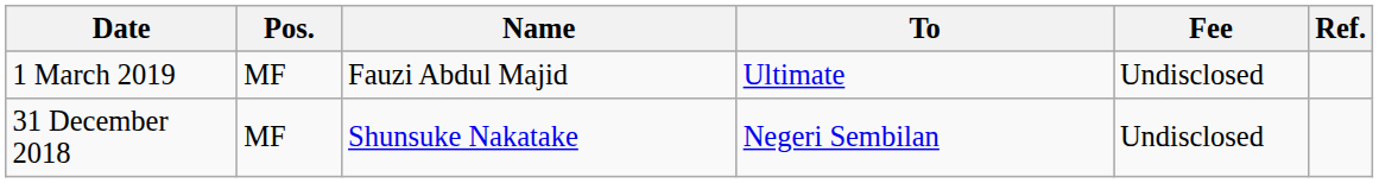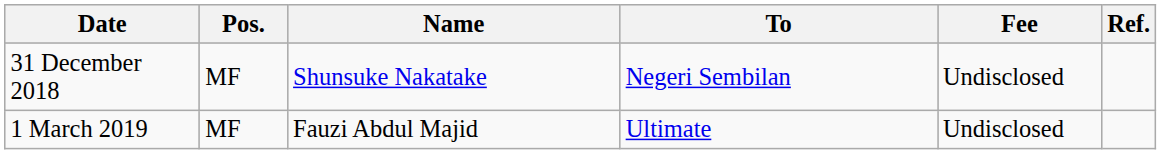rows swapped: 31 December 2018 <-> 1 March 2019
